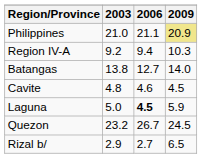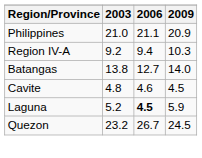Philippines | 2009: khaki background -> no background
Laguna | 2003: 5.0 -> 5.2
- row: Rizal b/ | 2.9 | 2.7 | 6.5
